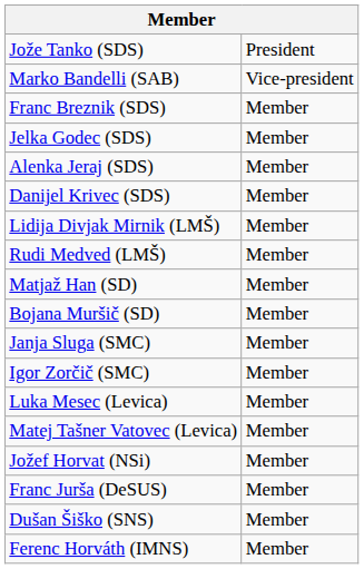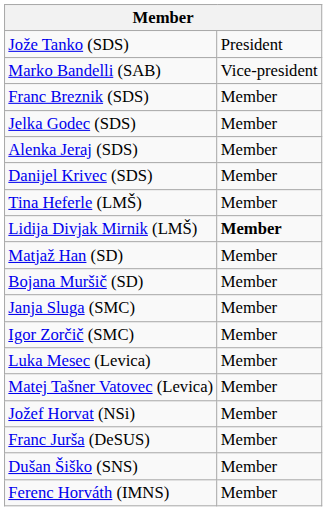+ row: Tina Heferle (LMŠ) | Member
Lidija Divjak Mirnik (LMŠ) | column 2: normal -> bold
- row: Rudi Medved (LMŠ) | Member
